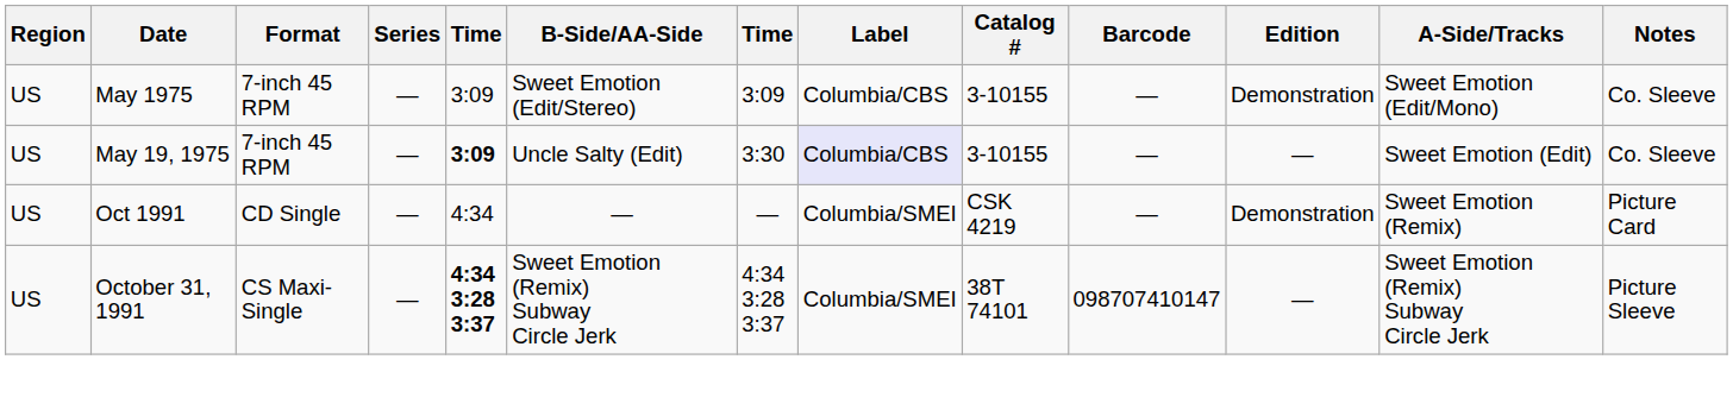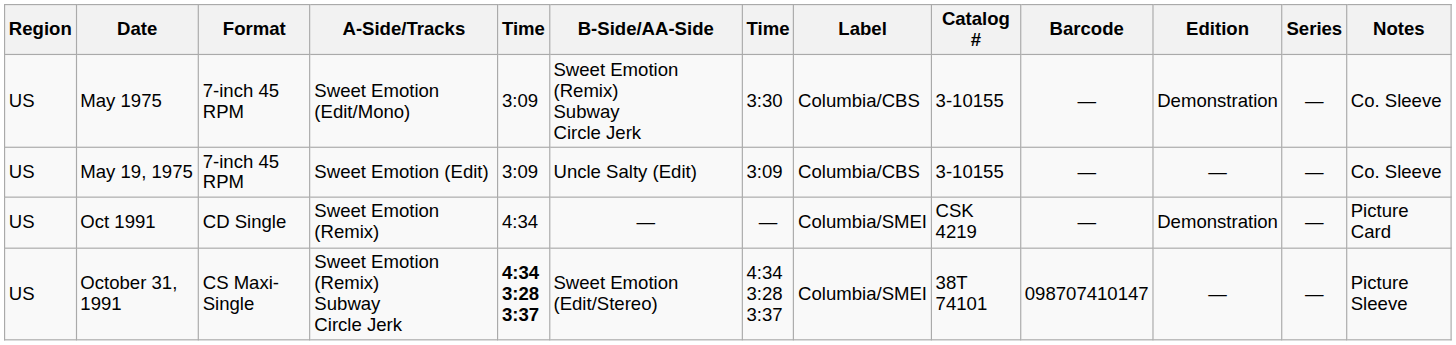columns swapped: A-Side/Tracks <-> Series
May 1975 | B-Side/AA-Side: Sweet Emotion (Edit/Stereo) -> Sweet Emotion (Remix) Subway Circle Jerk
May 1975 | column 7: 3:09 -> 3:30
May 19, 1975 | column 5: bold -> normal
May 19, 1975 | column 7: 3:30 -> 3:09
May 19, 1975 | Label: lavender background -> no background
October 31, 1991 | B-Side/AA-Side: Sweet Emotion (Remix) Subway Circle Jerk -> Sweet Emotion (Edit/Stereo)
